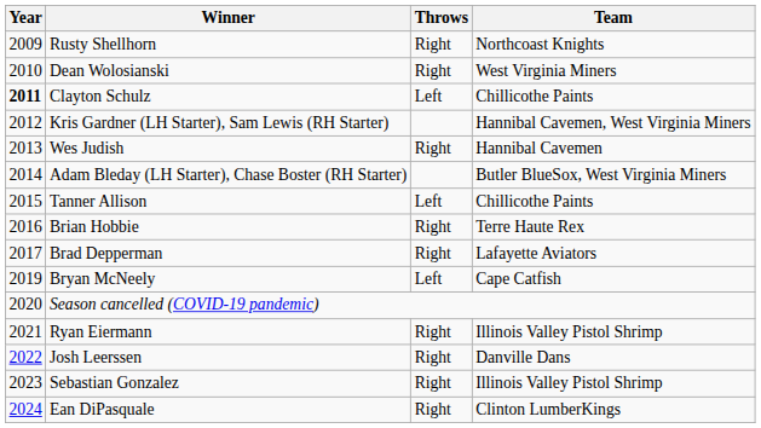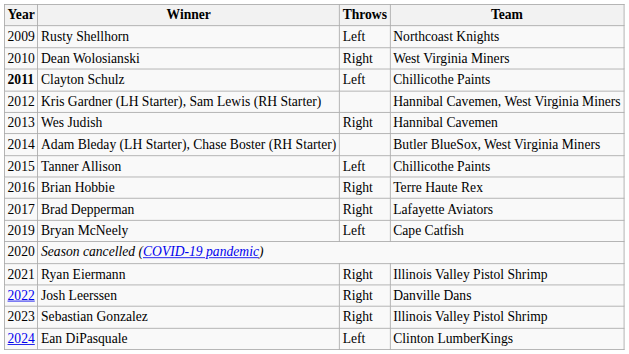Rusty Shellhorn | Throws: Right -> Left
Ean DiPasquale | Throws: Right -> Left
